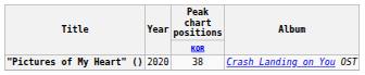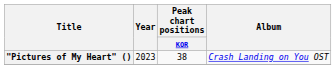"Pictures of My Heart" () | Year: 2020 -> 2023
